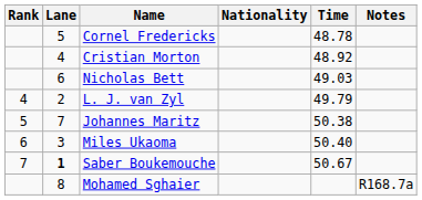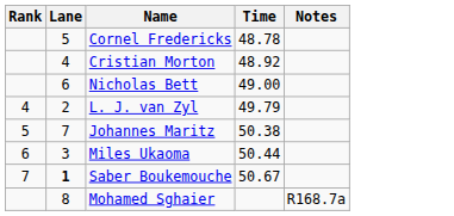- column: Nationality
Nicholas Bett | Time: 49.03 -> 49.00
Miles Ukaoma | Time: 50.40 -> 50.44
